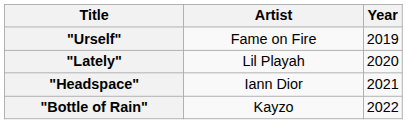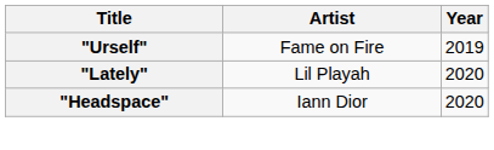"Headspace" | Year: 2021 -> 2020
- row: "Bottle of Rain" | Kayzo | 2022
